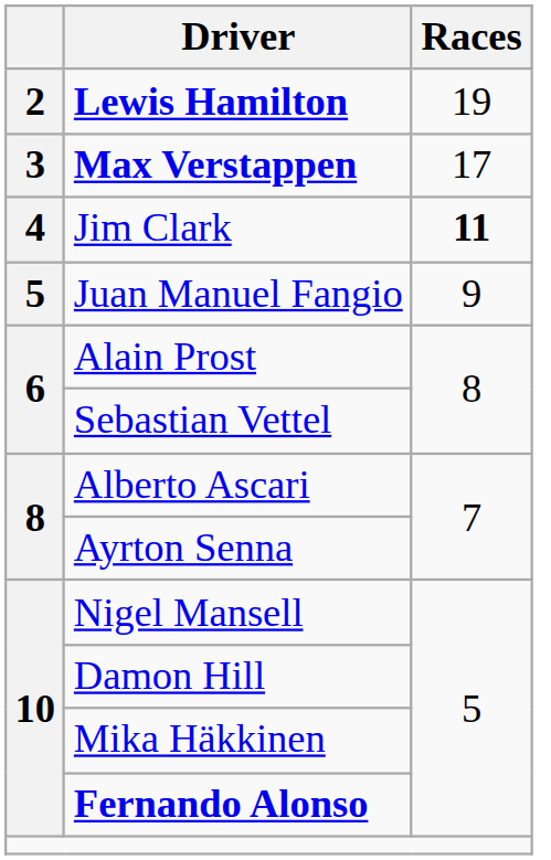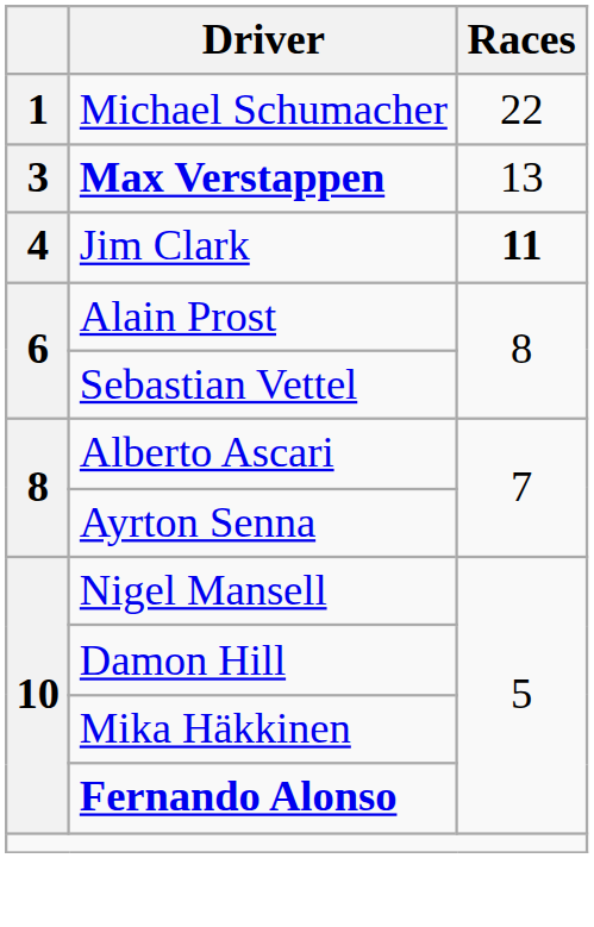+ row: 1 | Michael Schumacher | 22
- row: 2 | Lewis Hamilton | 19
Max Verstappen | Races: 17 -> 13
- row: 5 | Juan Manuel Fangio | 9
